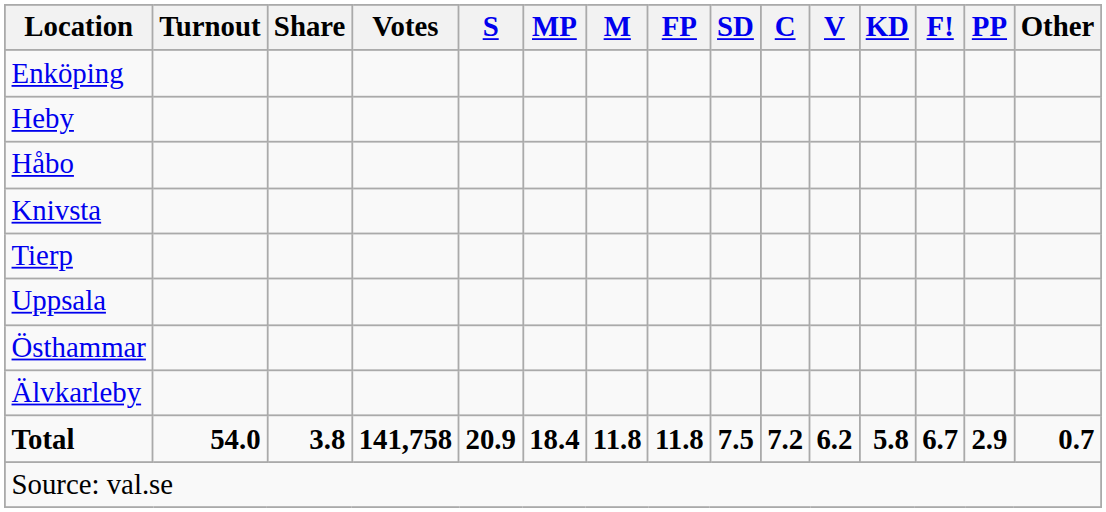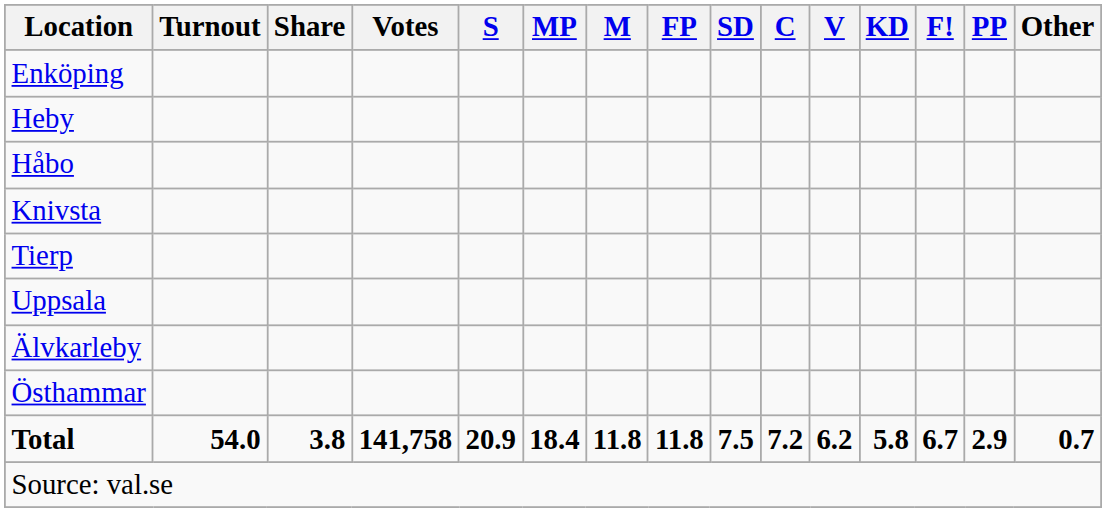rows swapped: Älvkarleby <-> Östhammar
